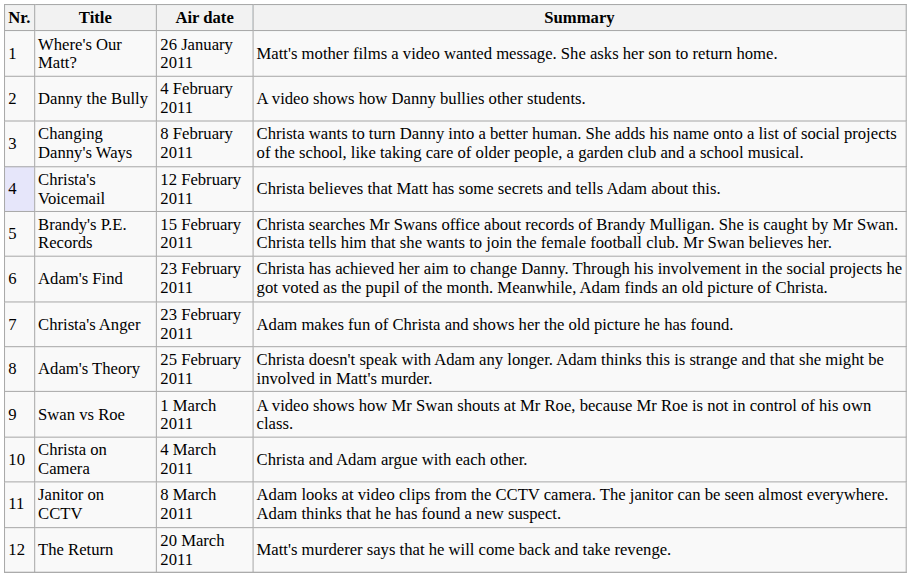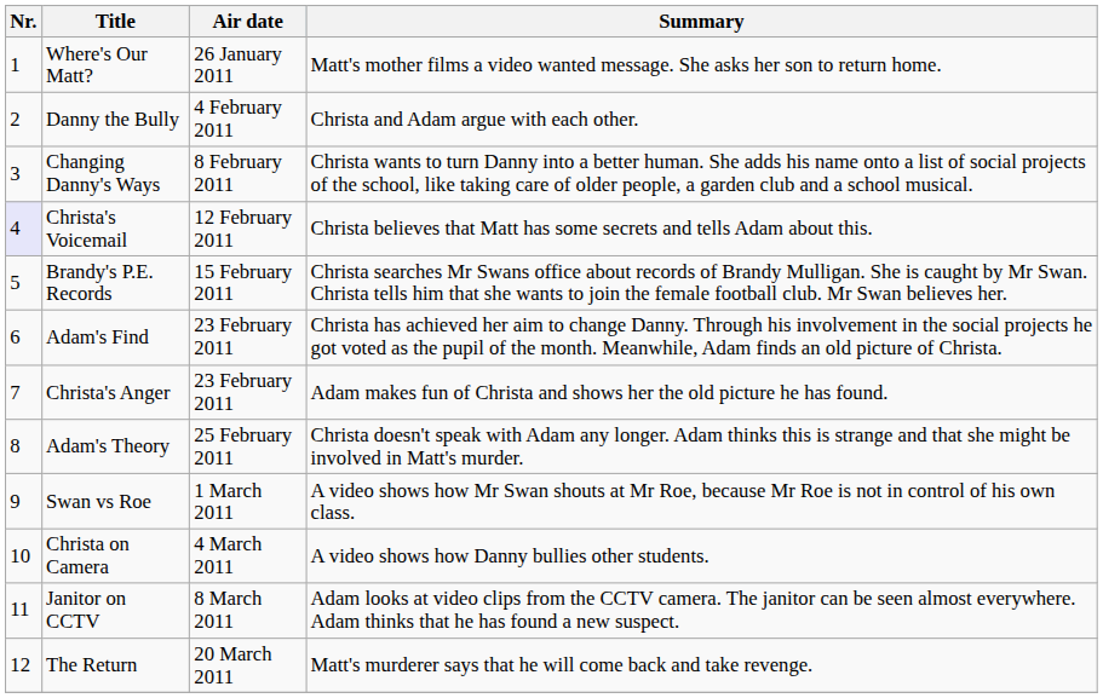Danny the Bully | Summary: A video shows how Danny bullies other students. -> Christa and Adam argue with each other.
Christa on Camera | Summary: Christa and Adam argue with each other. -> A video shows how Danny bullies other students.
